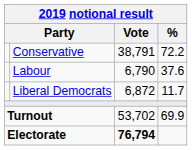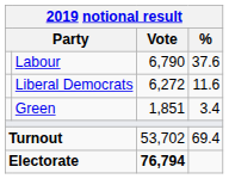- row: Conservative | 38,791 | 72.2
Liberal Democrats | Vote: 6,872 -> 6,272
Liberal Democrats | %: 11.7 -> 11.6
+ row: Green | 1,851 | 3.4
Turnout | %: 69.9 -> 69.4
